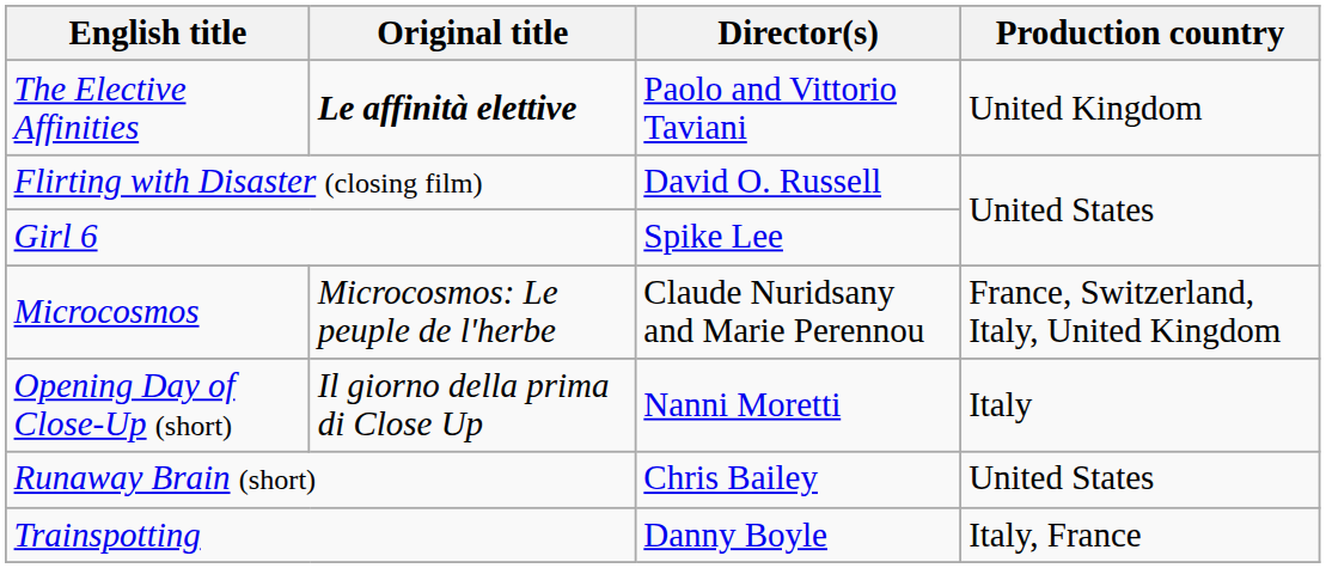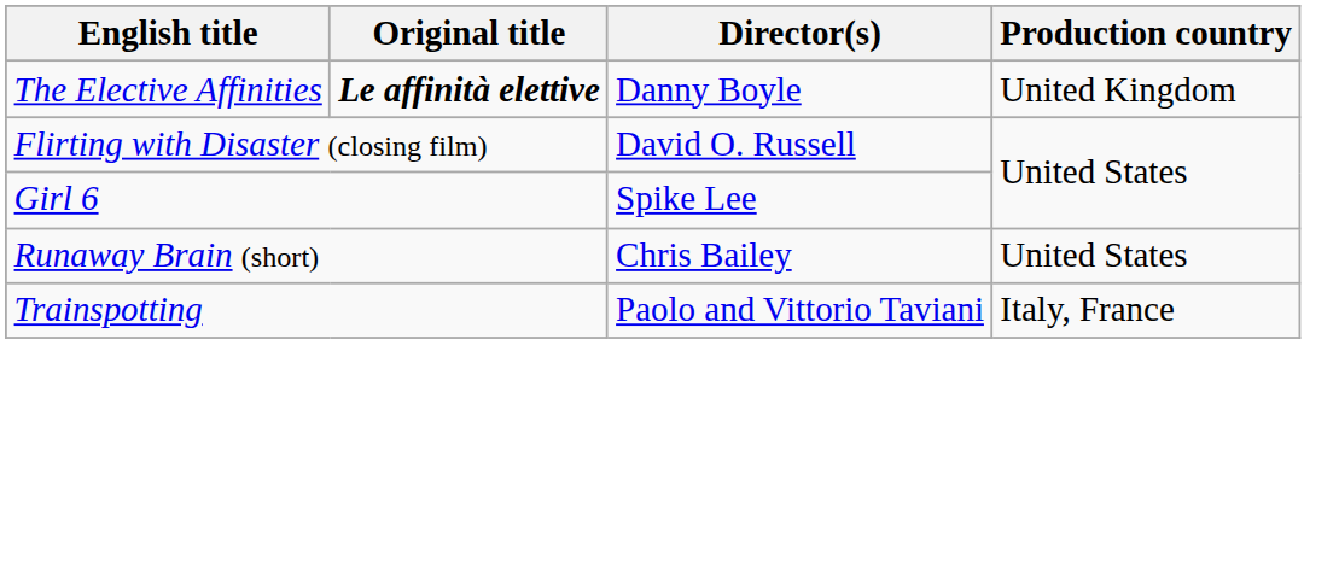The Elective Affinities | Director(s): Paolo and Vittorio Taviani -> Danny Boyle
- row: Microcosmos | Microcosmos: Le peuple de l'herbe | Claude Nuridsany and Marie Perennou | France, Switzerland, Italy, United Kingdom
- row: Opening Day of Close-Up (short) | Il giorno della prima di Close Up | Nanni Moretti | Italy
Trainspotting | Director(s): Danny Boyle -> Paolo and Vittorio Taviani
